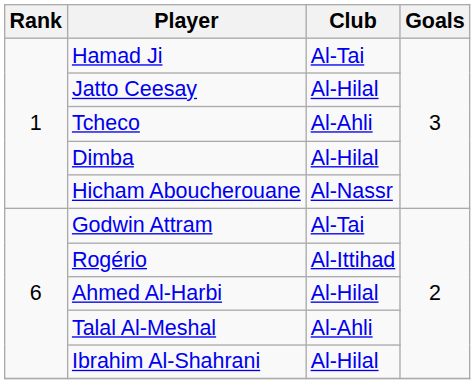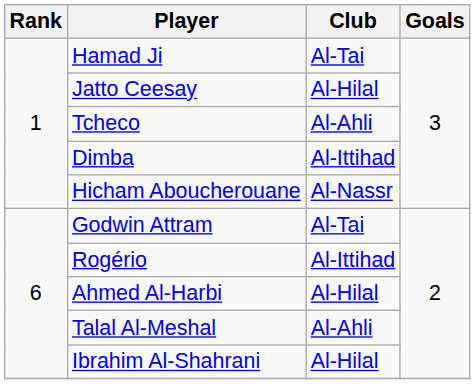Dimba | Club: Al-Hilal -> Al-Ittihad
